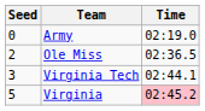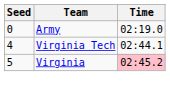- row: 2 | Ole Miss | 02:36.5
Virginia Tech | Seed: 3 -> 4
